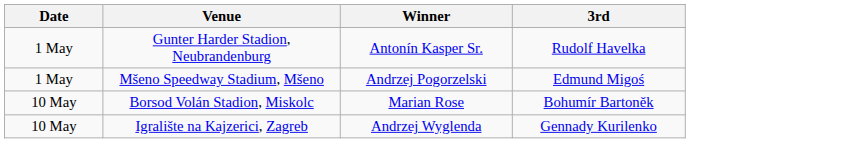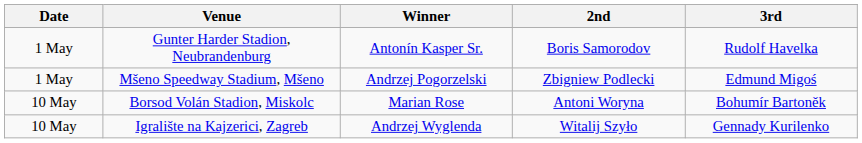+ column: 2nd | Boris Samorodov | Zbigniew Podlecki | Antoni Woryna | Witalij Szyło
